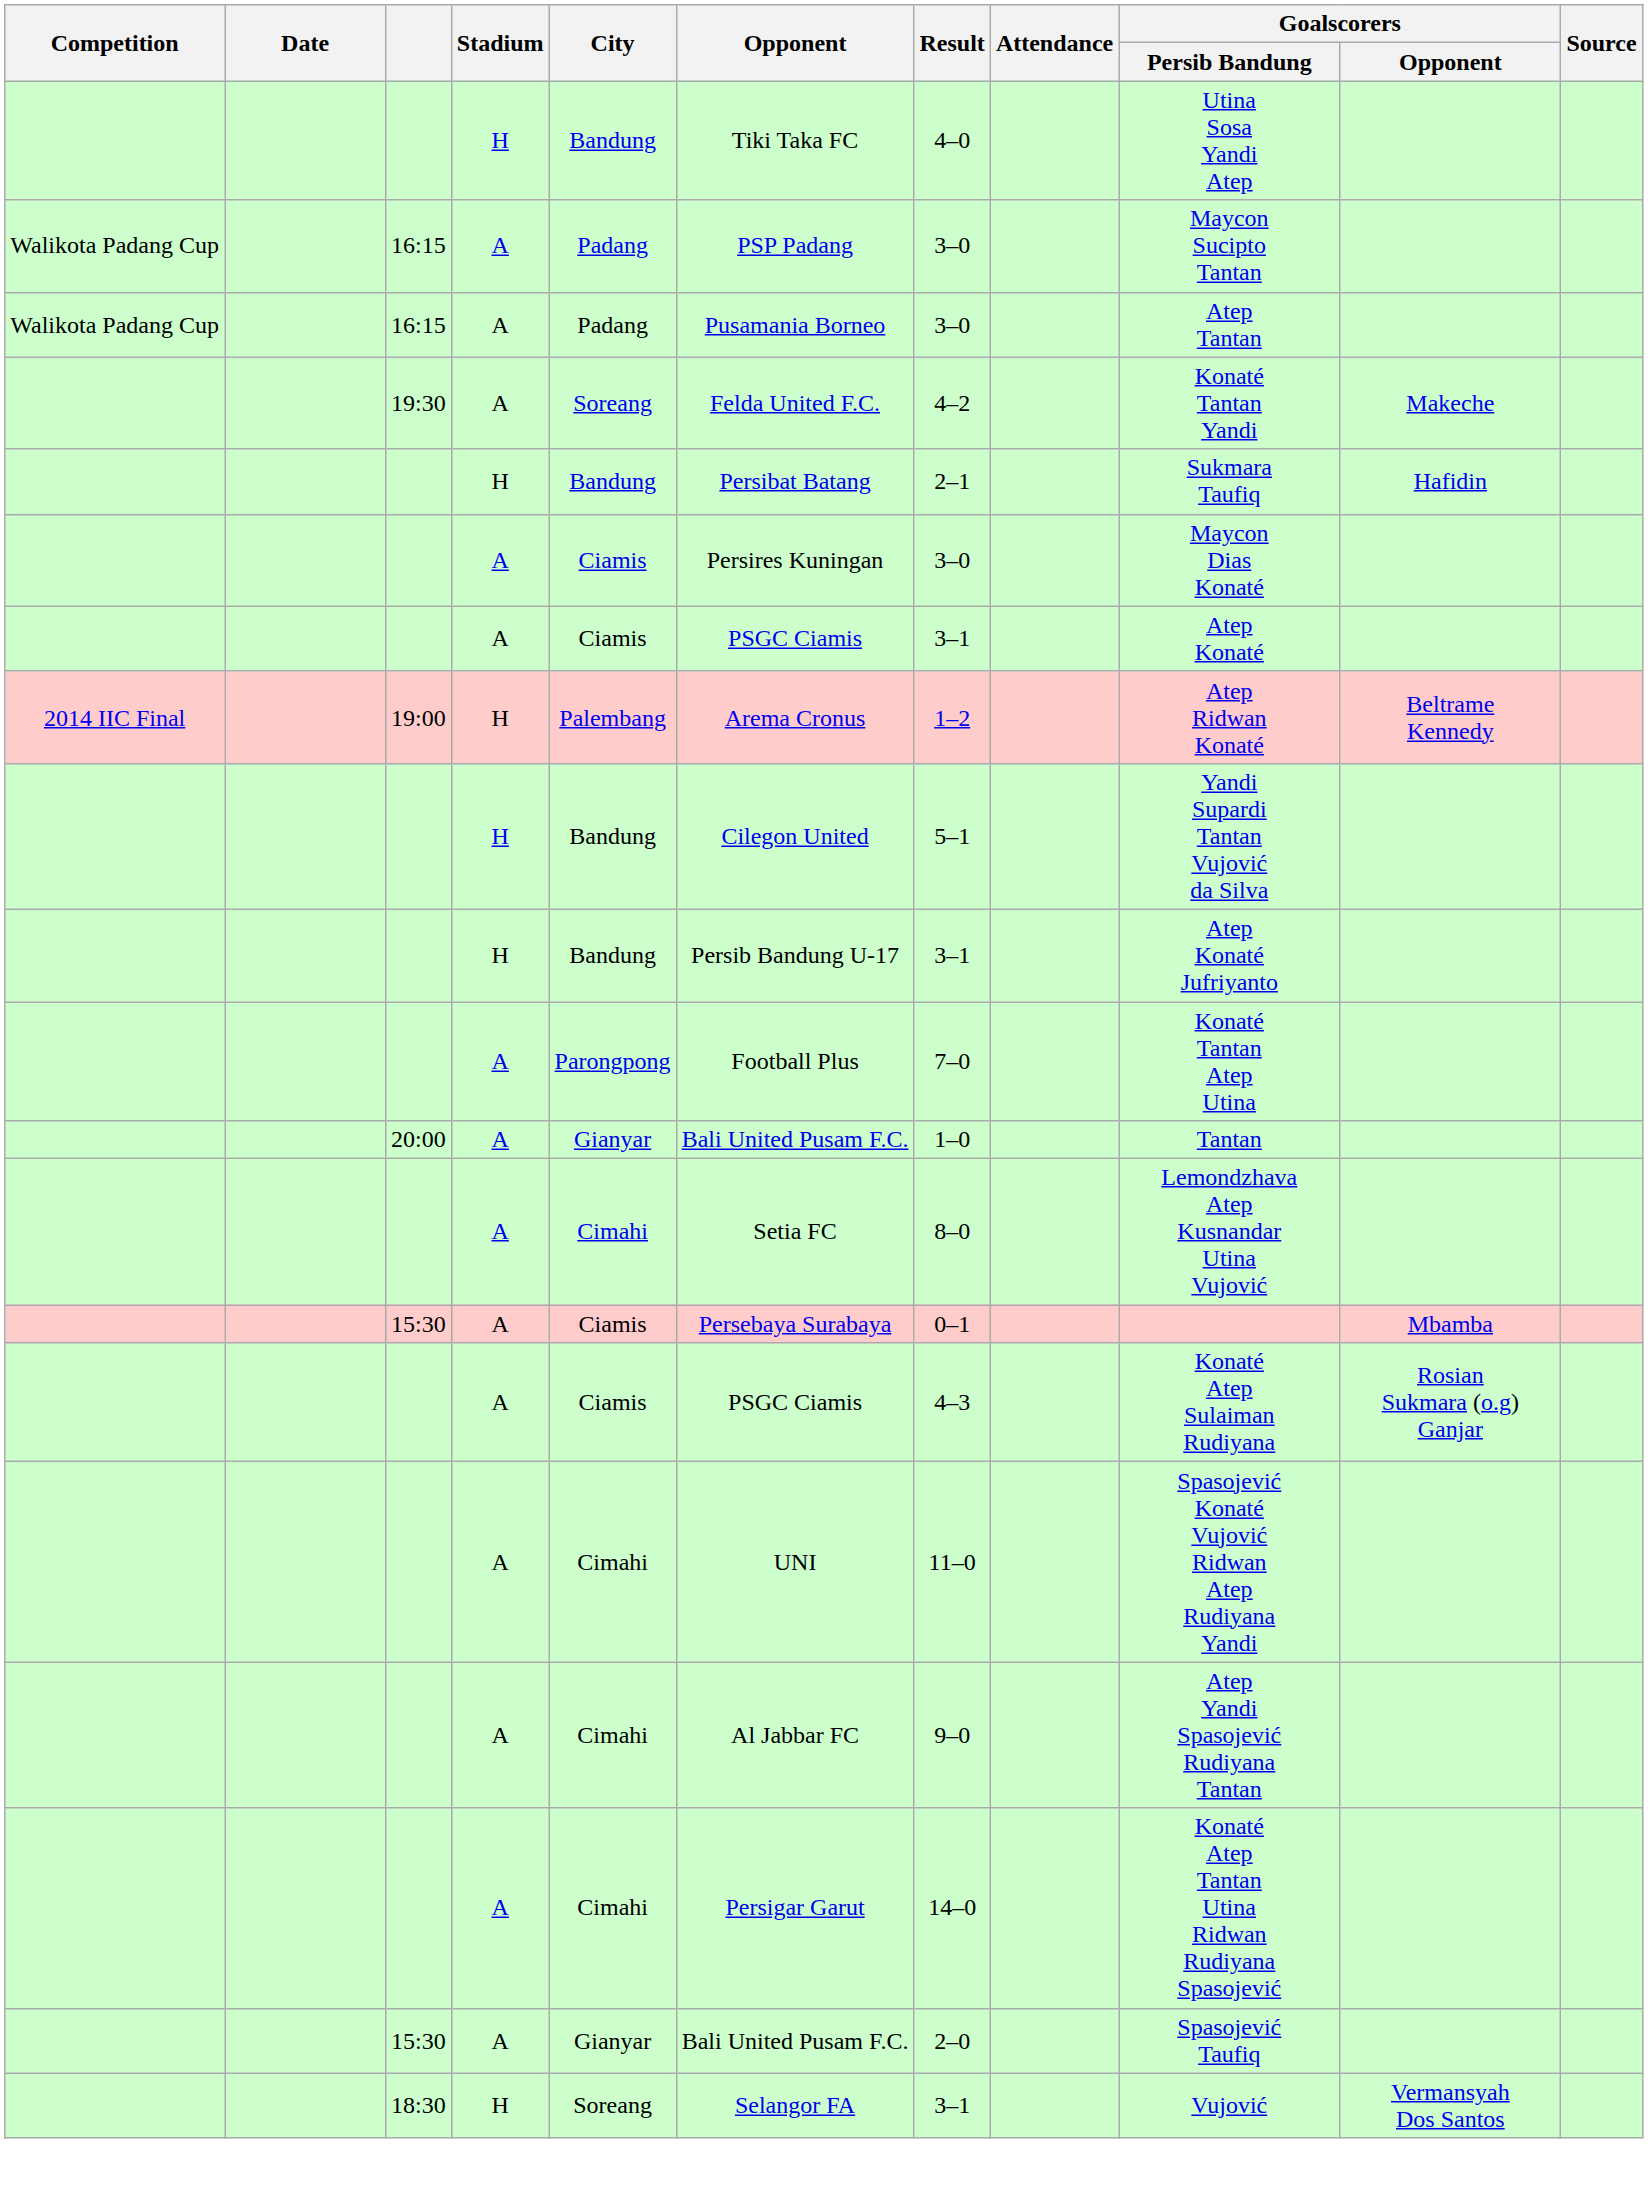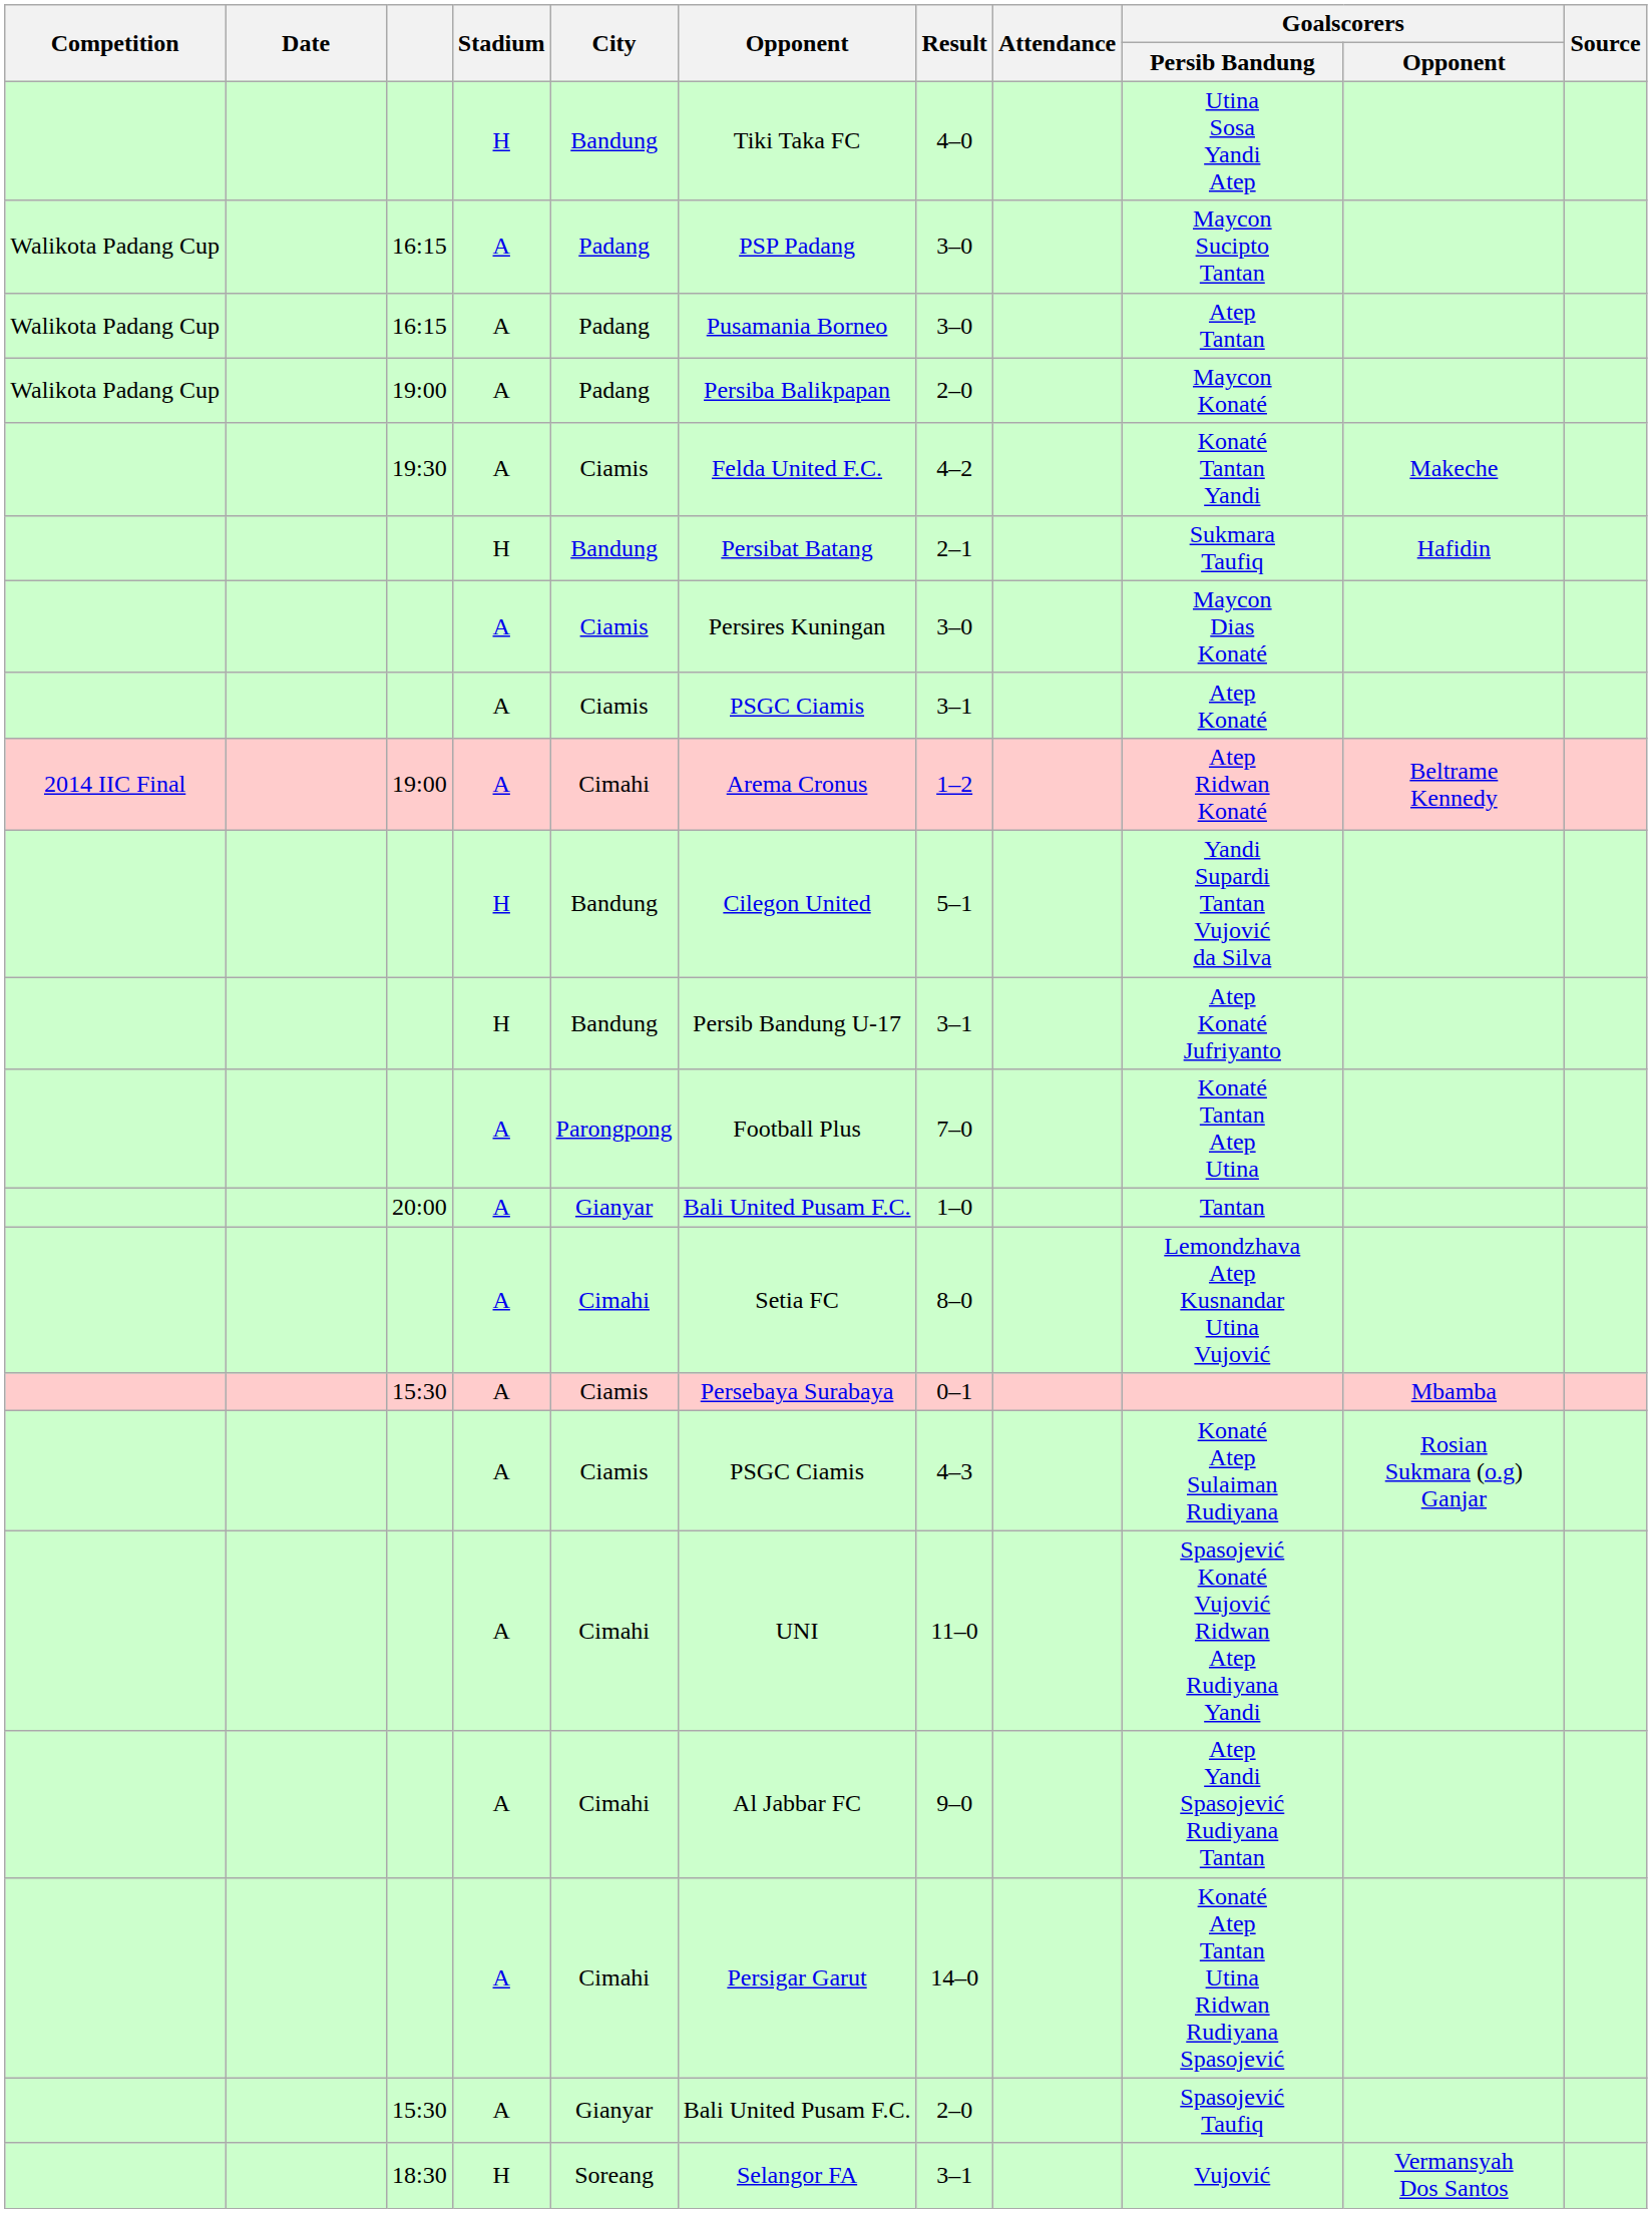+ row: Walikota Padang Cup | 19:00 | A | Padang | Persiba Balikpapan | 2–0 | Maycon Konaté
19:30 | City: Soreang -> Ciamis
2014 IIC Final / 19:00 | Stadium: H -> A
2014 IIC Final / 19:00 | City: Palembang -> Cimahi
